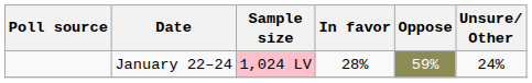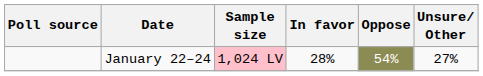January 22–24 | Oppose: 59% -> 54%
January 22–24 | Unsure/ Other: 24% -> 27%
